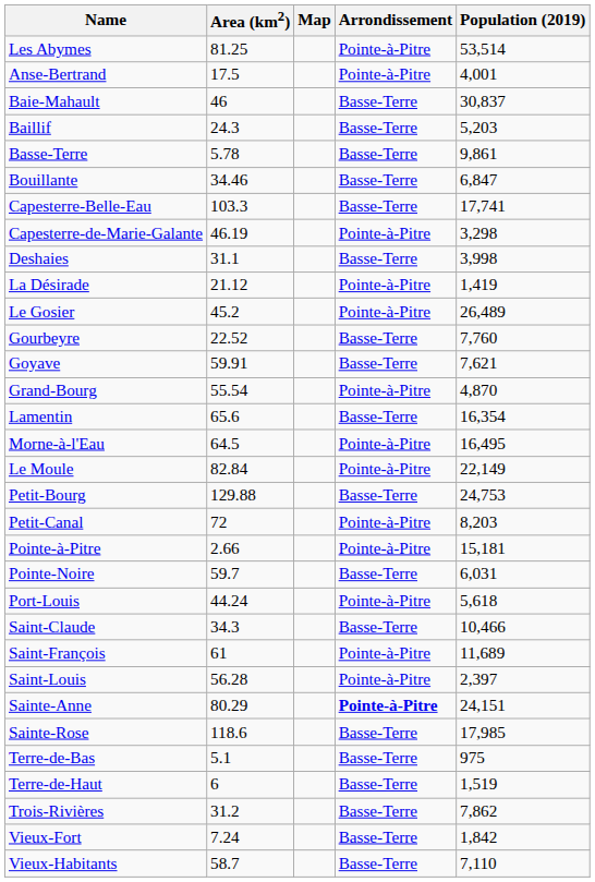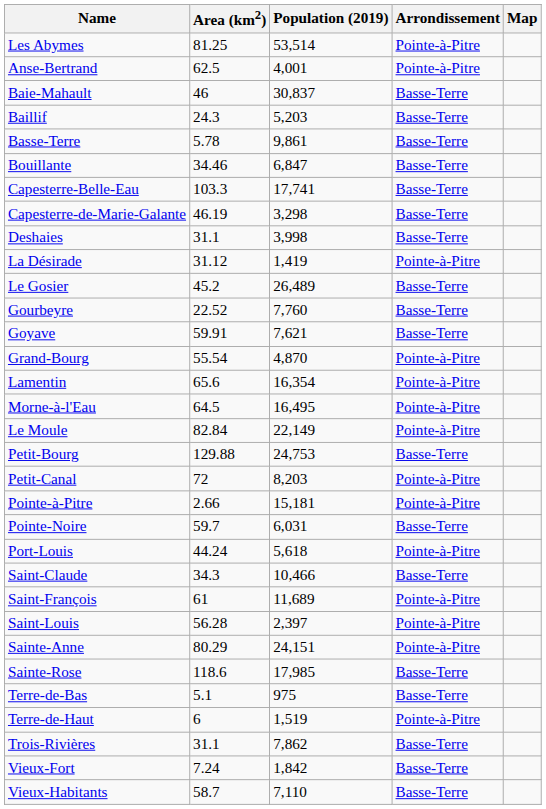columns swapped: Population (2019) <-> Map
Anse-Bertrand | Area (km2): 17.5 -> 62.5
Capesterre-de-Marie-Galante | Arrondissement: Pointe-à-Pitre -> Basse-Terre
La Désirade | Area (km2): 21.12 -> 31.12
Le Gosier | Arrondissement: Pointe-à-Pitre -> Basse-Terre
Lamentin | Arrondissement: Basse-Terre -> Pointe-à-Pitre
Sainte-Anne | Arrondissement: bold -> normal
Terre-de-Haut | Arrondissement: Basse-Terre -> Pointe-à-Pitre
Trois-Rivières | Area (km2): 31.2 -> 31.1
